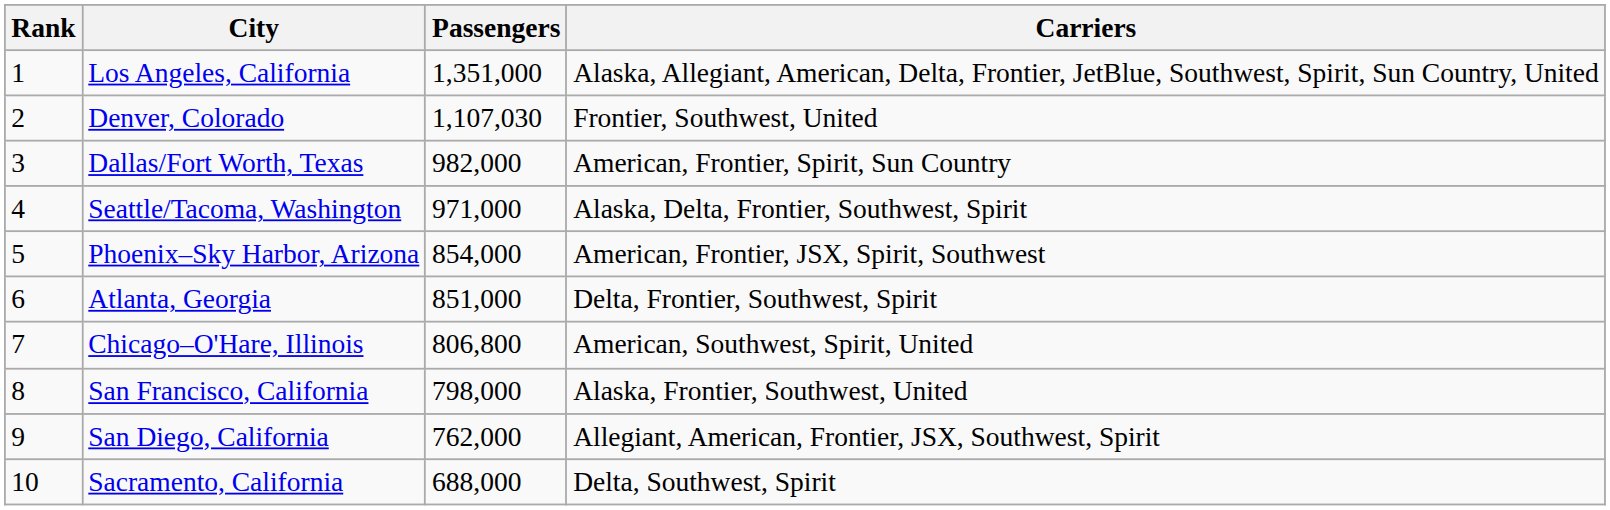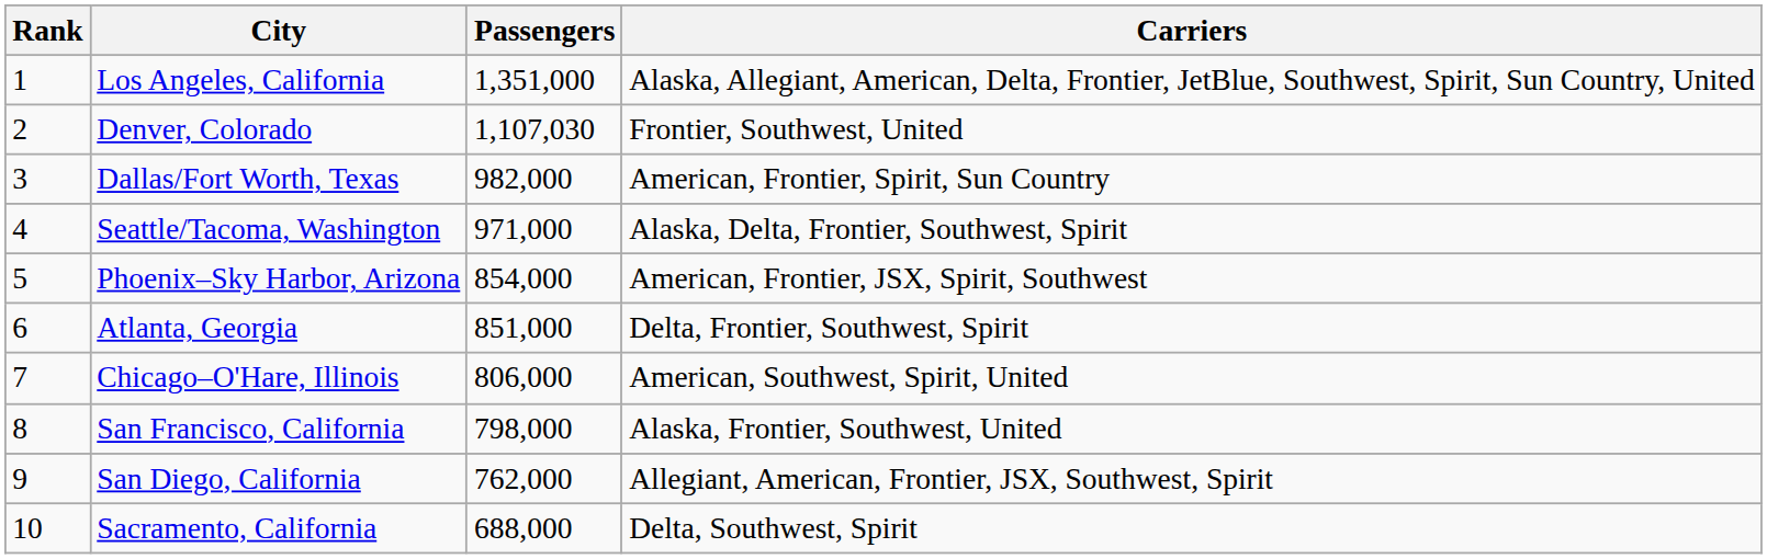Chicago–O'Hare, Illinois | Passengers: 806,800 -> 806,000
